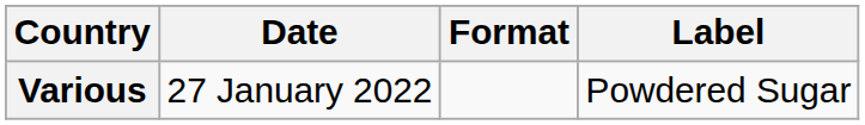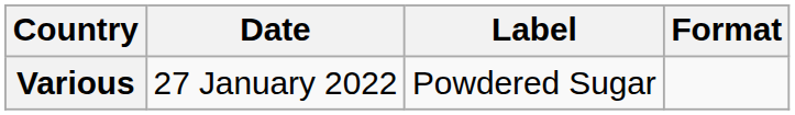columns swapped: Format <-> Label
